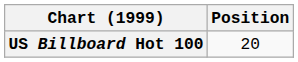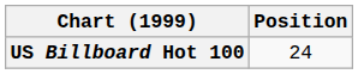US Billboard Hot 100 | Position: 20 -> 24
